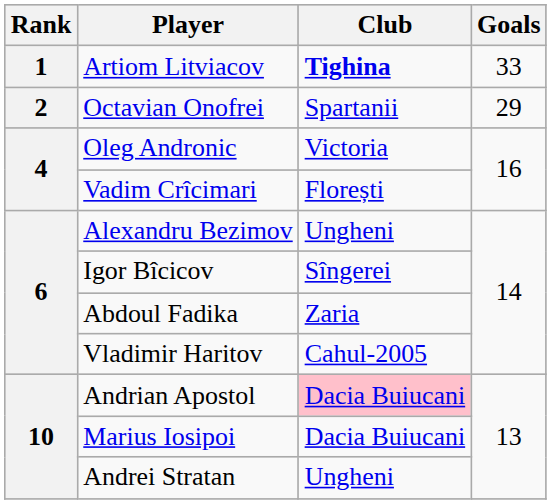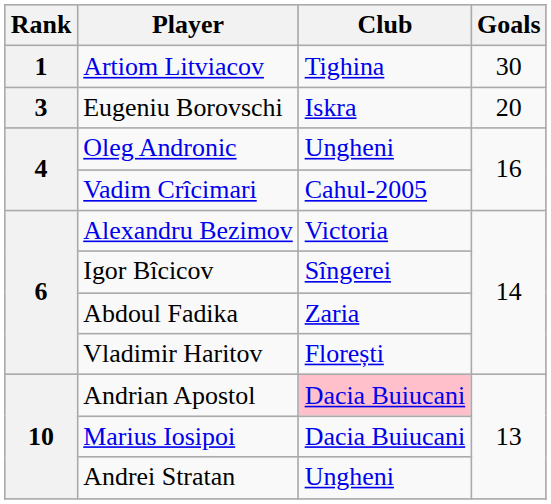Artiom Litviacov | Club: bold -> normal
Artiom Litviacov | Goals: 33 -> 30
- row: 2 | Octavian Onofrei | Spartanii | 29
+ row: 3 | Eugeniu Borovschi | Iskra | 20
Oleg Andronic | Club: Victoria -> Ungheni
Vadim Crîcimari | Club: Florești -> Cahul-2005
Alexandru Bezimov | Club: Ungheni -> Victoria
Vladimir Haritov | Club: Cahul-2005 -> Florești
